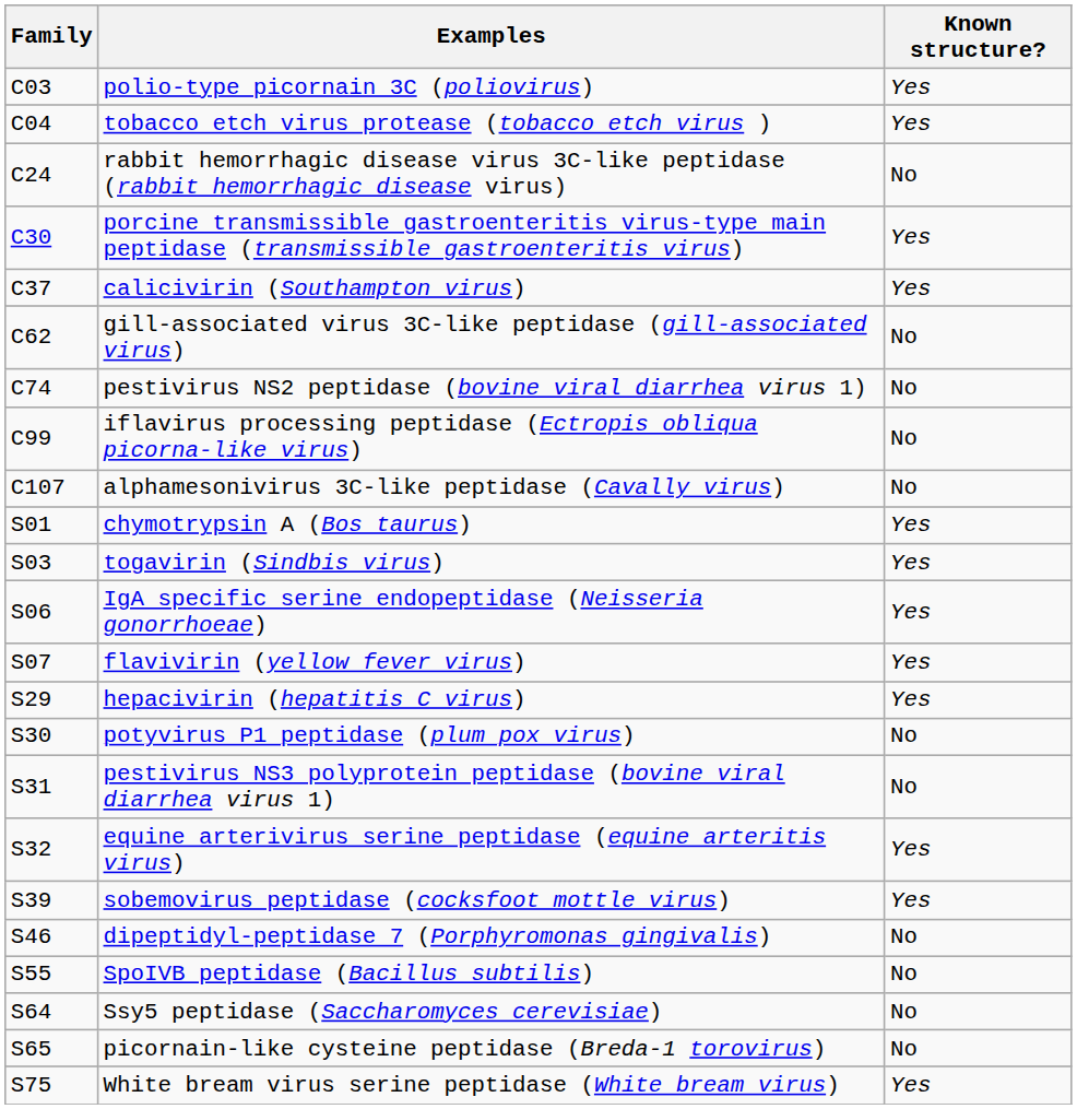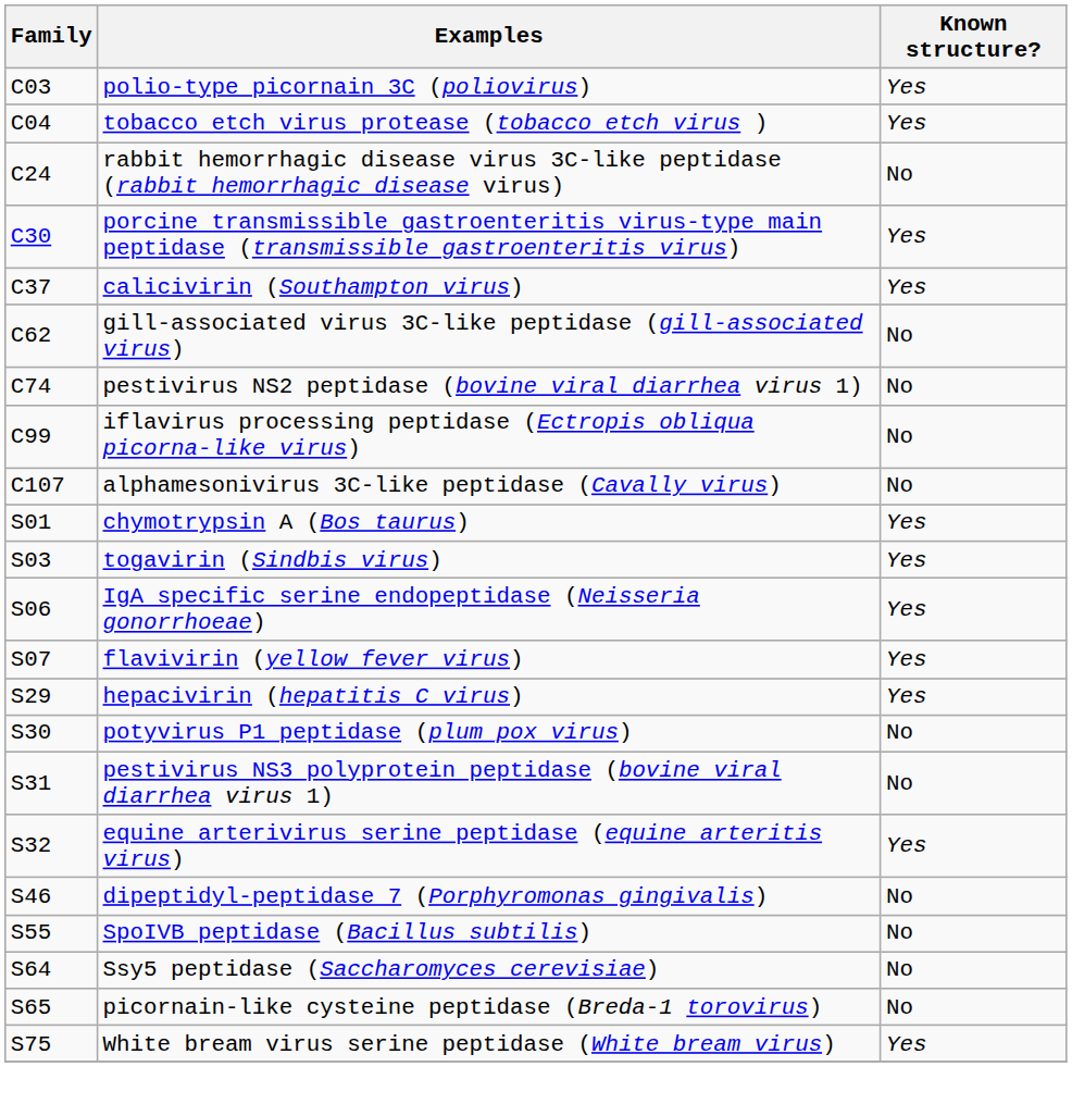- row: S39 | sobemovirus peptidase (cocksfoot mottle virus) | Yes
